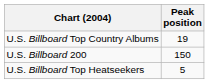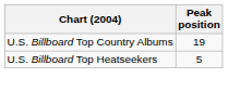- row: U.S. Billboard 200 | 150
